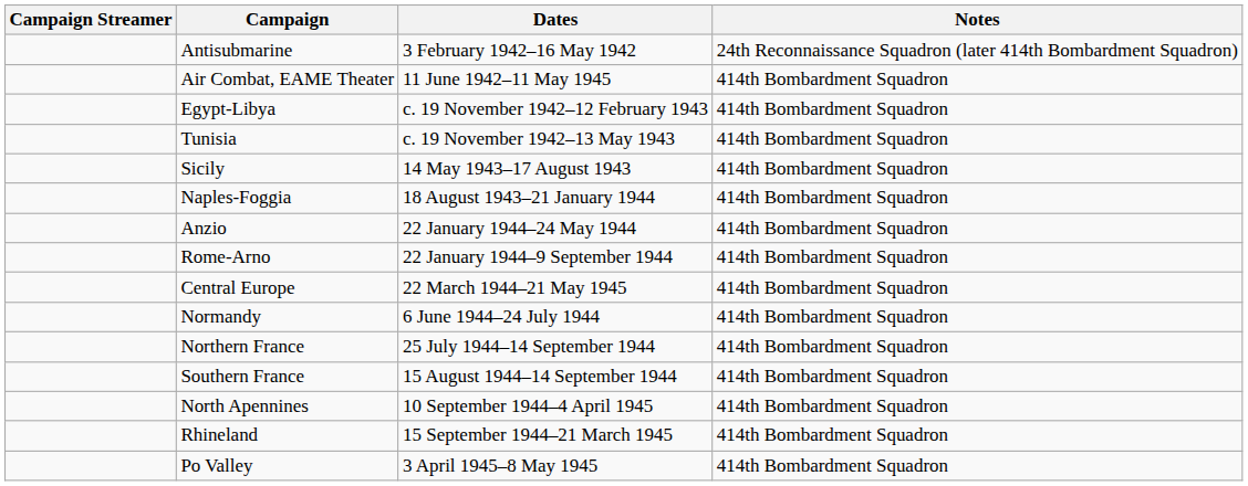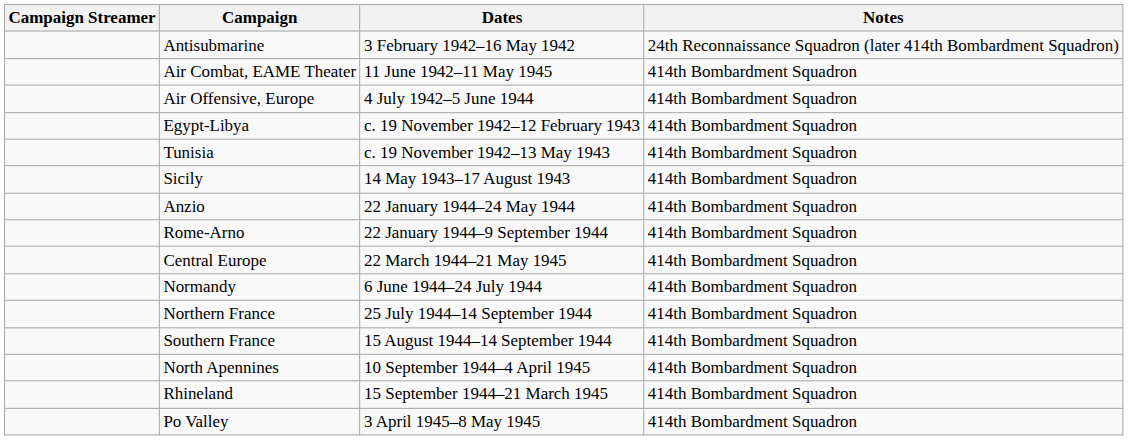+ row: Air Offensive, Europe | 4 July 1942–5 June 1944 | 414th Bombardment Squadron
- row: Naples-Foggia | 18 August 1943–21 January 1944 | 414th Bombardment Squadron
